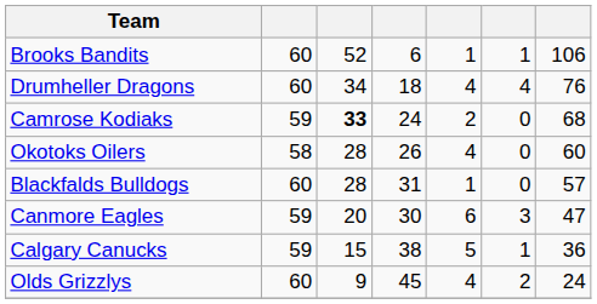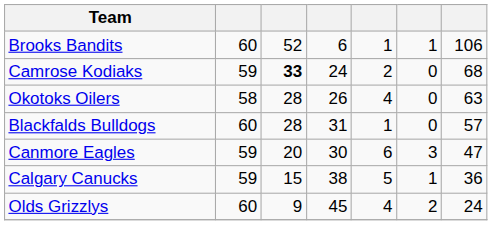- row: Drumheller Dragons | 60 | 34 | 18 | 4 | 4 | 76
Okotoks Oilers | column 7: 60 -> 63
